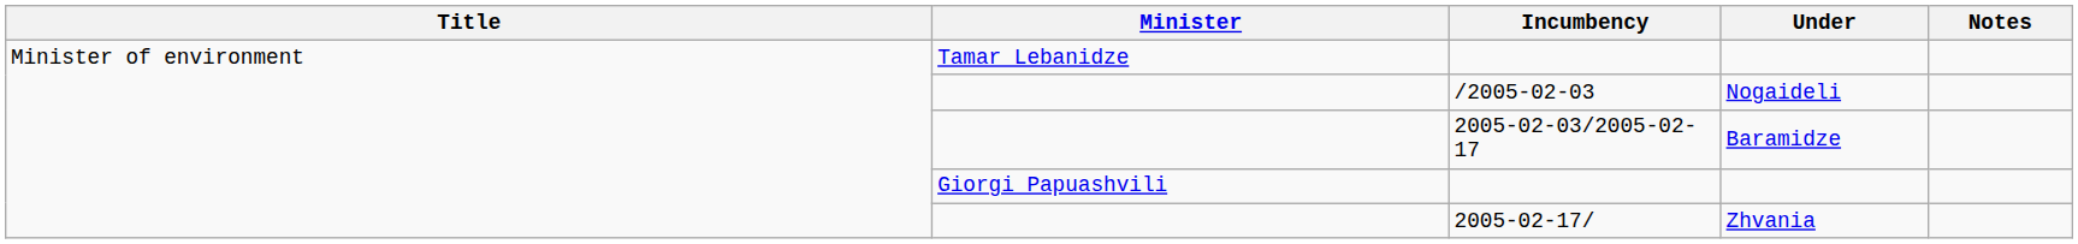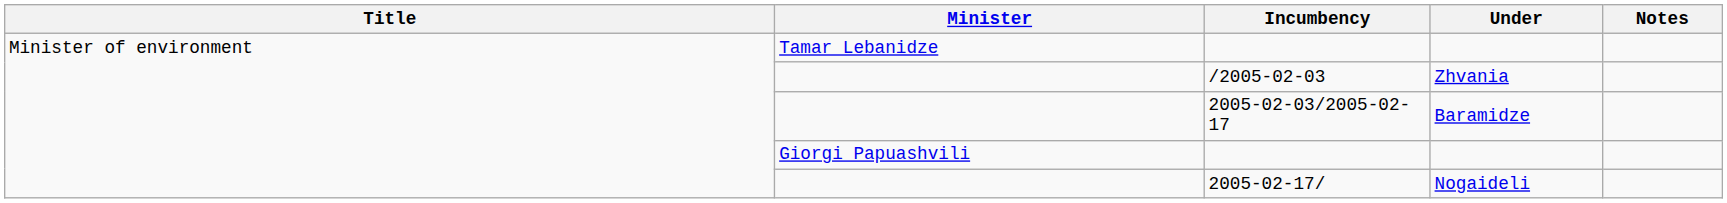/2005-02-03 | Under: Nogaideli -> Zhvania
2005-02-17/ | Under: Zhvania -> Nogaideli
